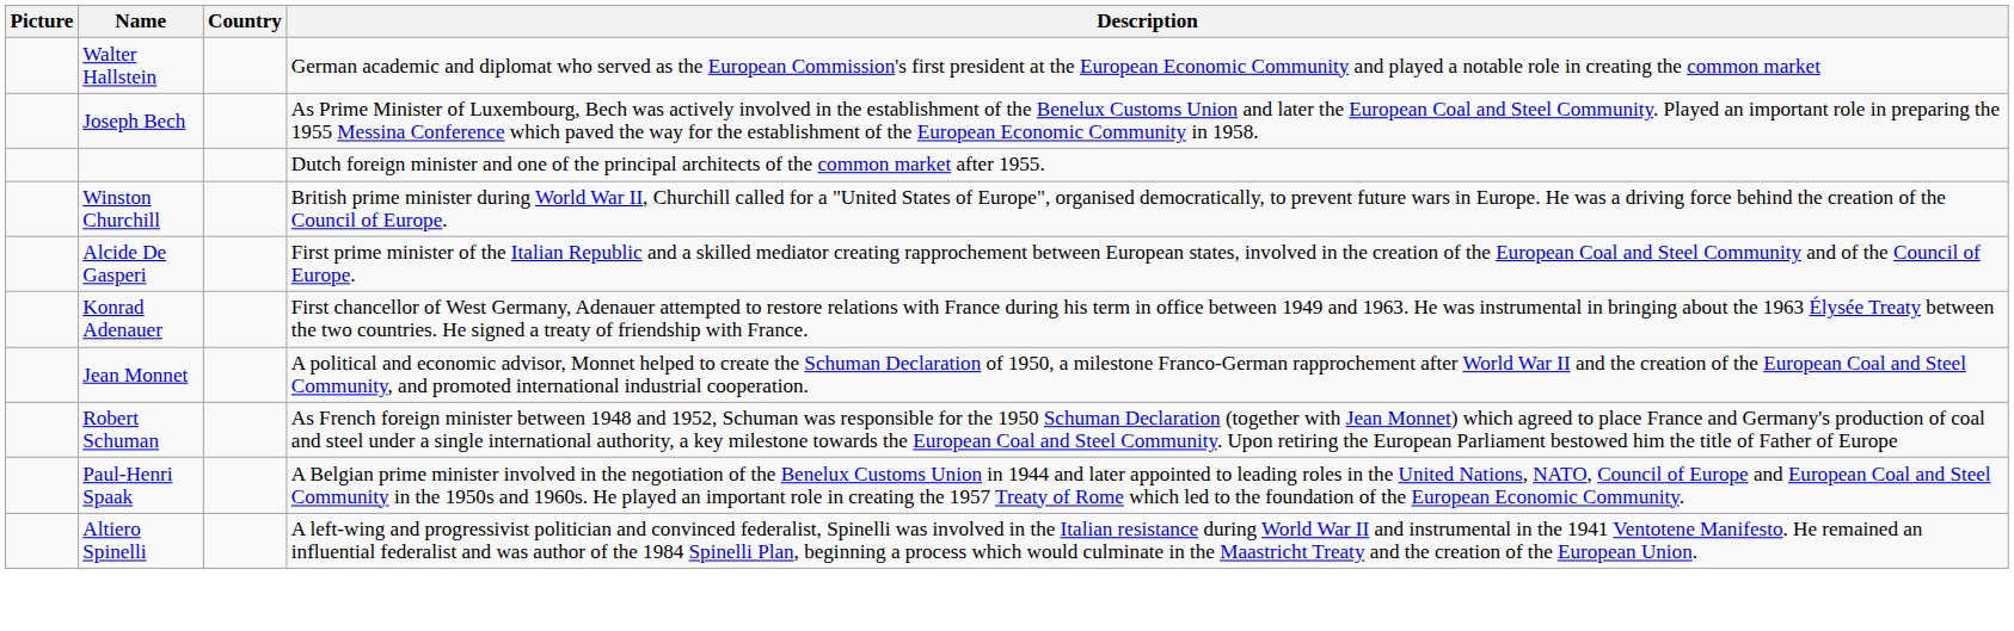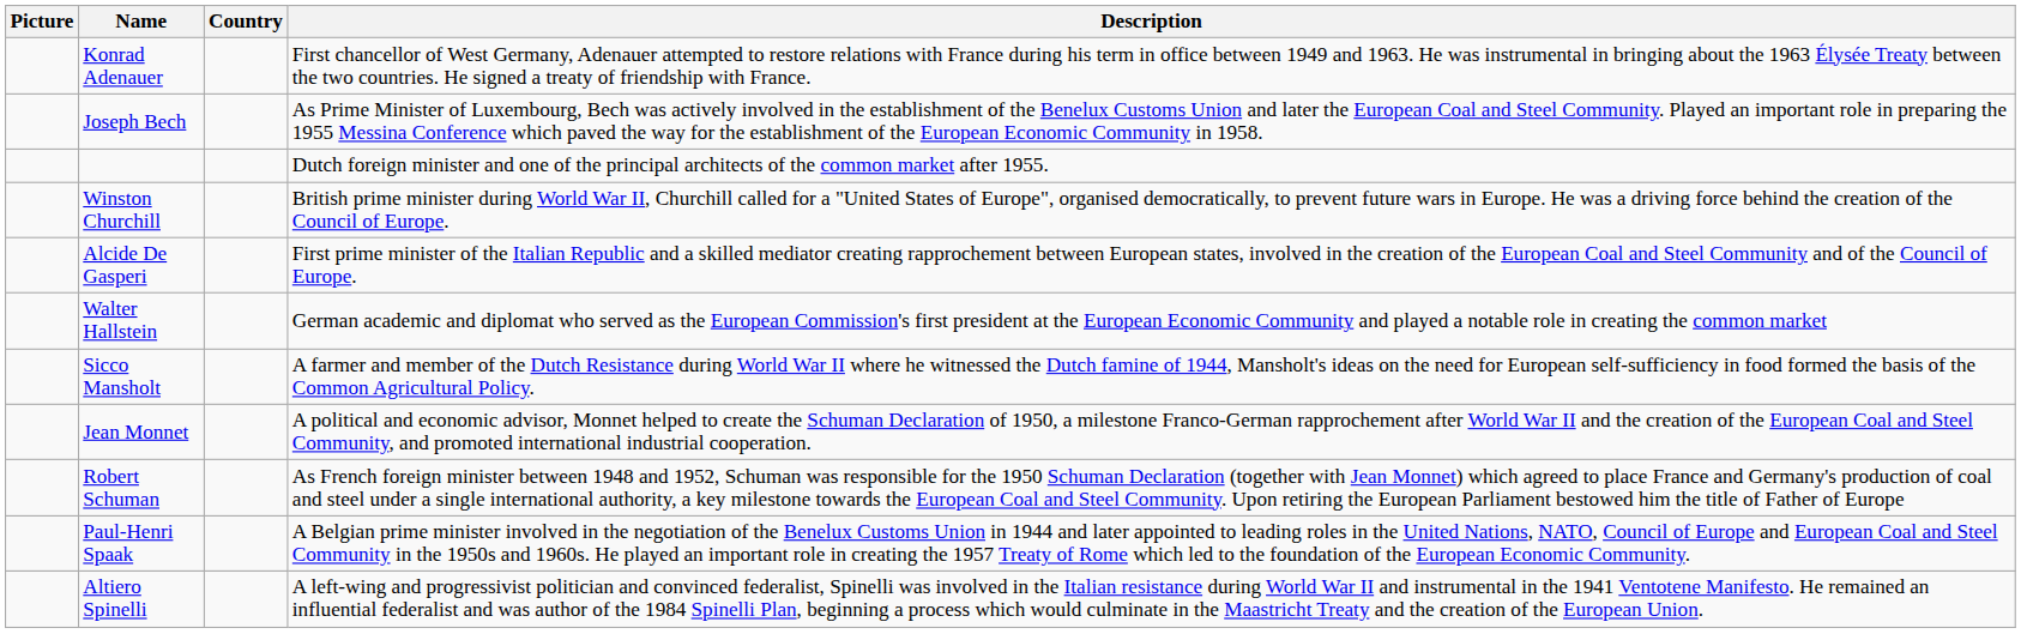rows swapped: Konrad Adenauer <-> Walter Hallstein
+ row: Sicco Mansholt | A farmer and member of the Dutch Resistance during World War II where he witnessed the Dutch famine of 1944, Mansholt's ideas on the need for European self-sufficiency in food formed the basis of the Common Agricultural Policy.
